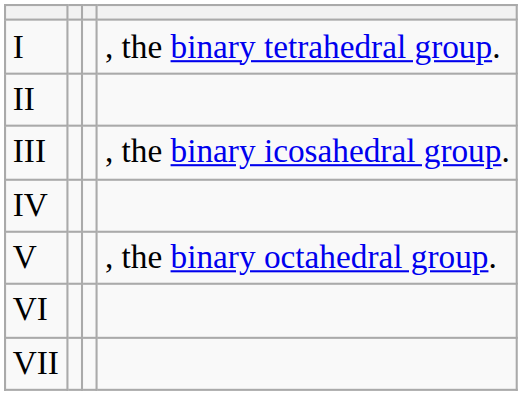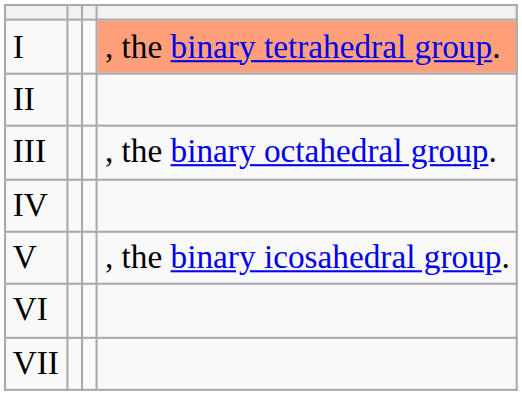I | column 4: no background -> lightsalmon background
III | column 4: , the binary icosahedral group. -> , the binary octahedral group.
V | column 4: , the binary octahedral group. -> , the binary icosahedral group.
